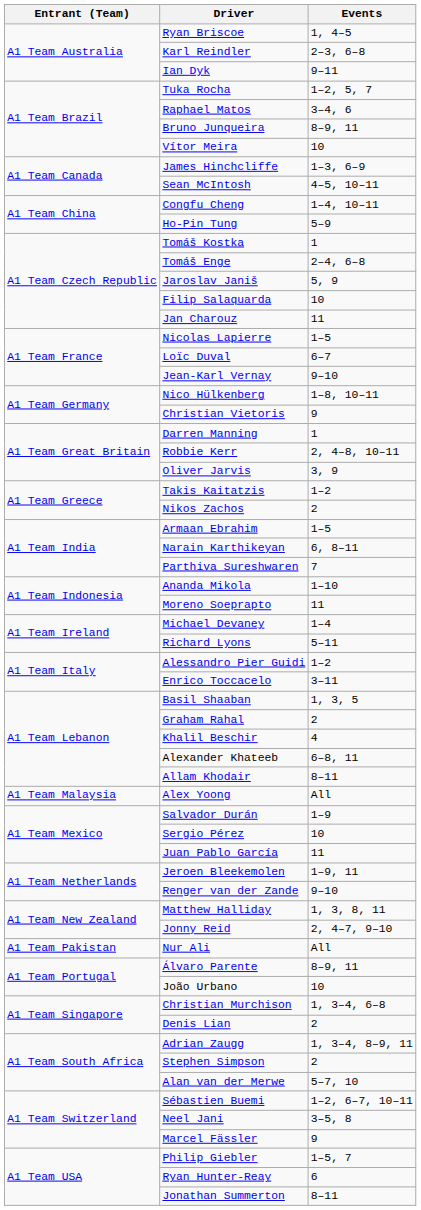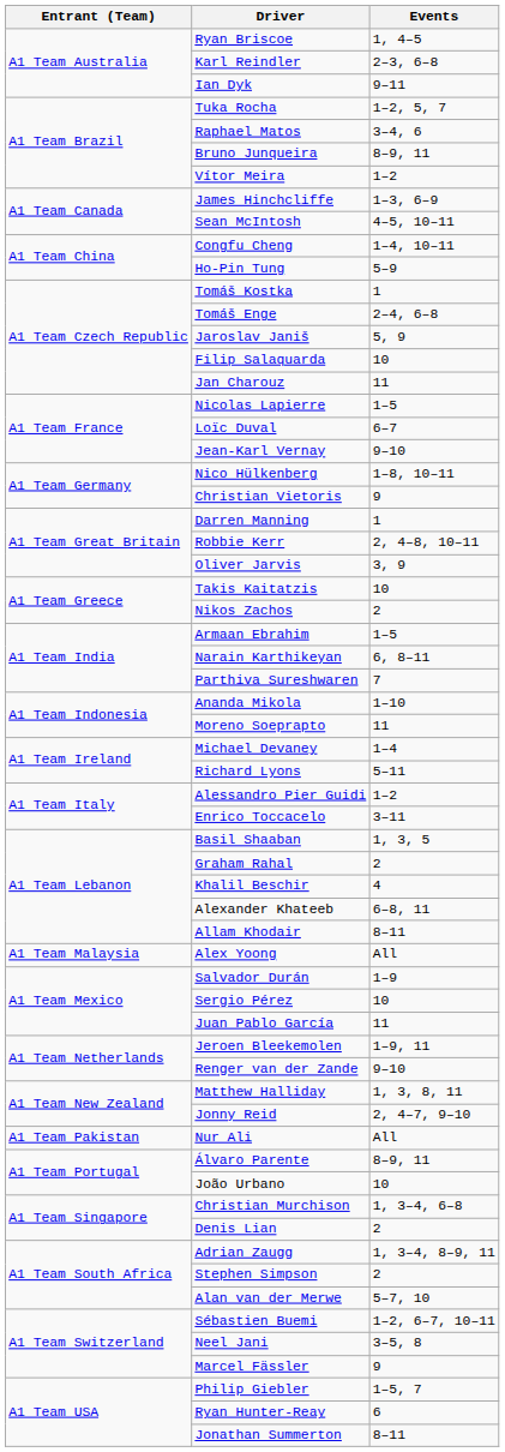Vítor Meira | Events: 10 -> 1–2
Takis Kaitatzis | Events: 1–2 -> 10
